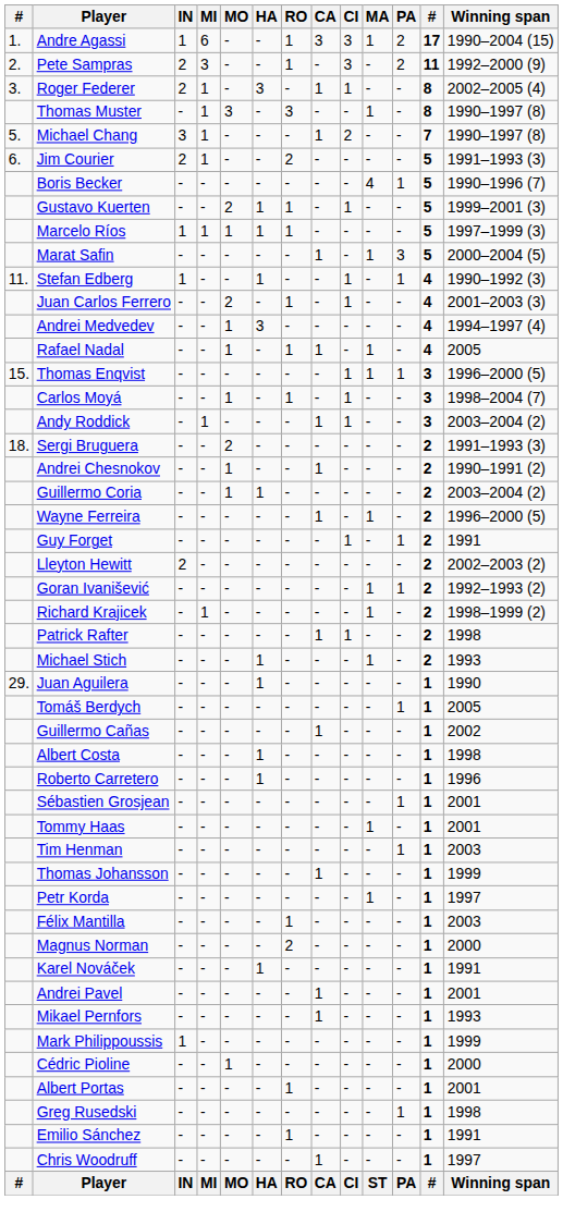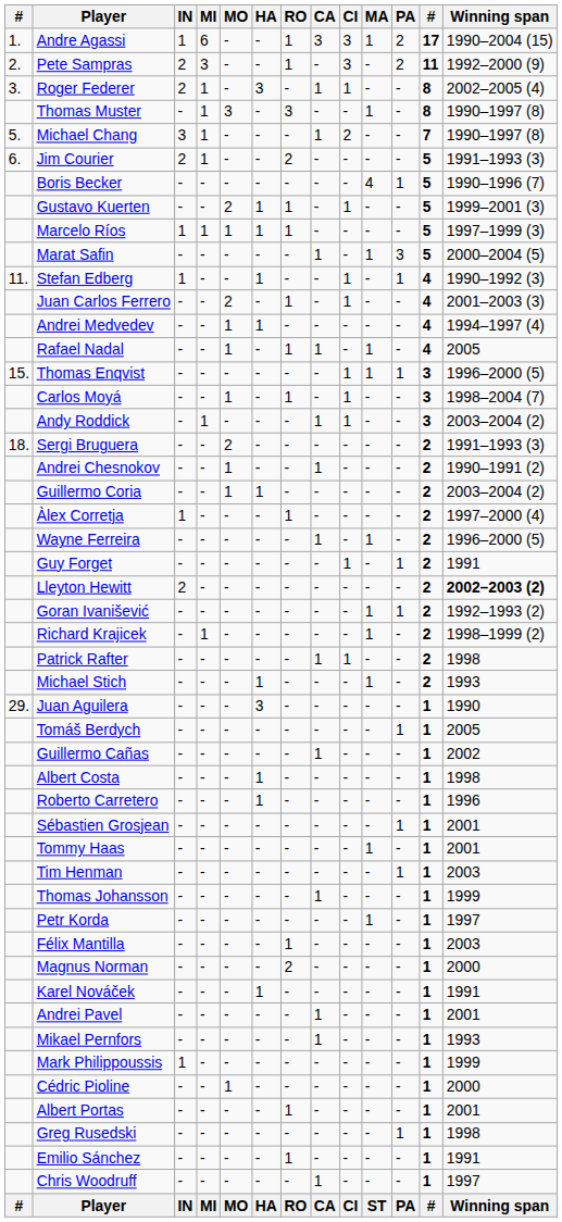Andrei Medvedev | HA: 3 -> 1
+ row: Àlex Corretja | 1 | - | - | - | 1 | - | - | - | - | 2 | 1997–2000 (4)
Lleyton Hewitt | Winning span: normal -> bold
Juan Aguilera | HA: 1 -> 3
